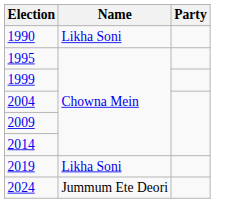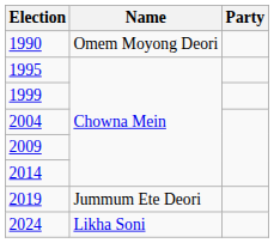1990 | Name: Likha Soni -> Omem Moyong Deori
2019 | Name: Likha Soni -> Jummum Ete Deori
2024 | Name: Jummum Ete Deori -> Likha Soni
